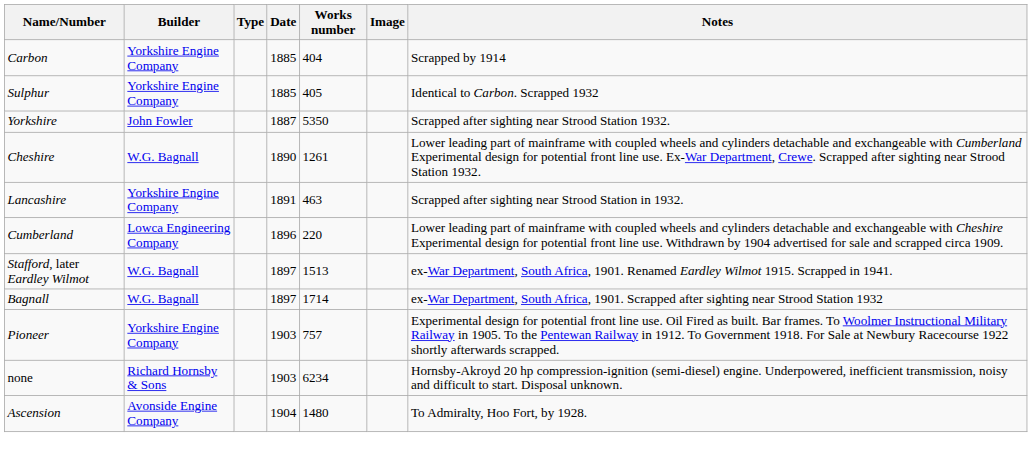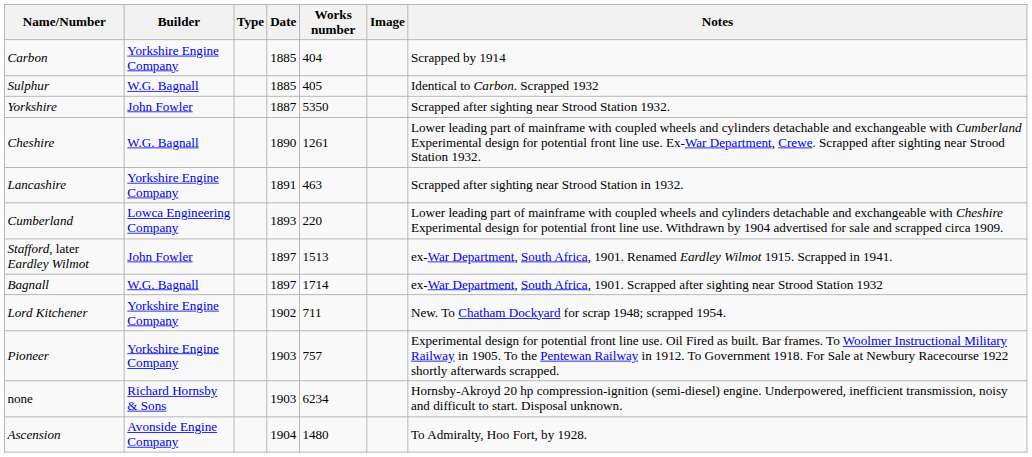Sulphur | Builder: Yorkshire Engine Company -> W.G. Bagnall
Cumberland | Date: 1896 -> 1893
Stafford, later Eardley Wilmot | Builder: W.G. Bagnall -> John Fowler
+ row: Lord Kitchener | Yorkshire Engine Company | 1902 | 711 | New. To Chatham Dockyard for scrap 1948; scrapped 1954.
